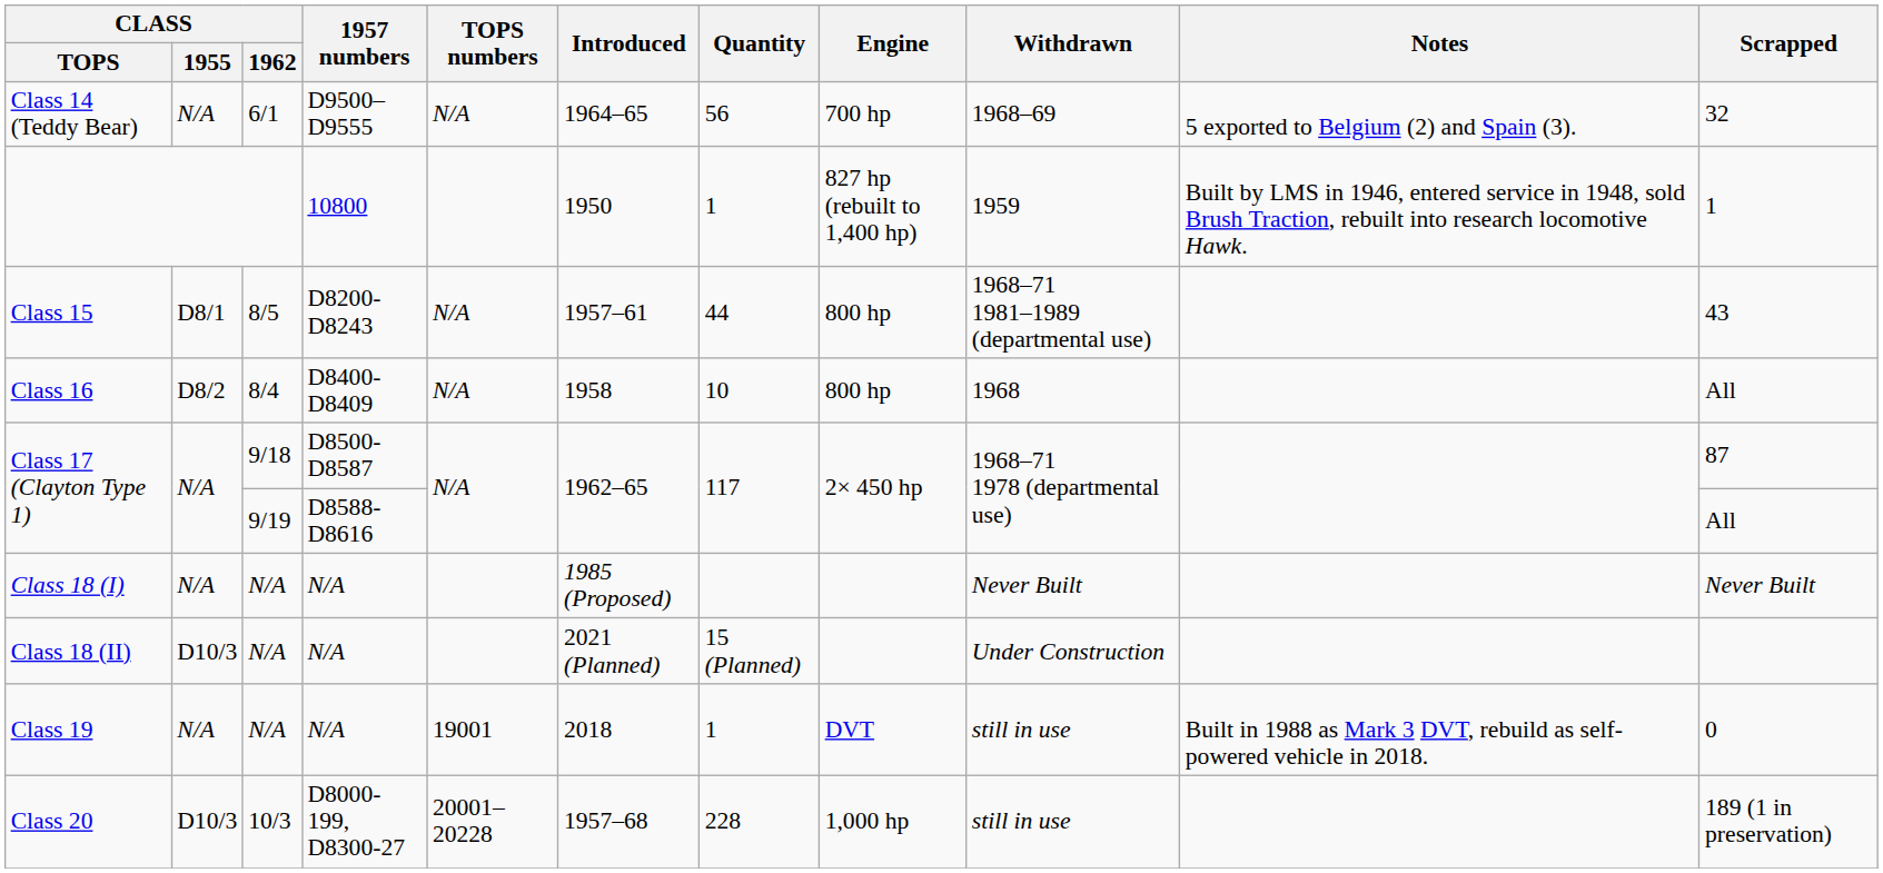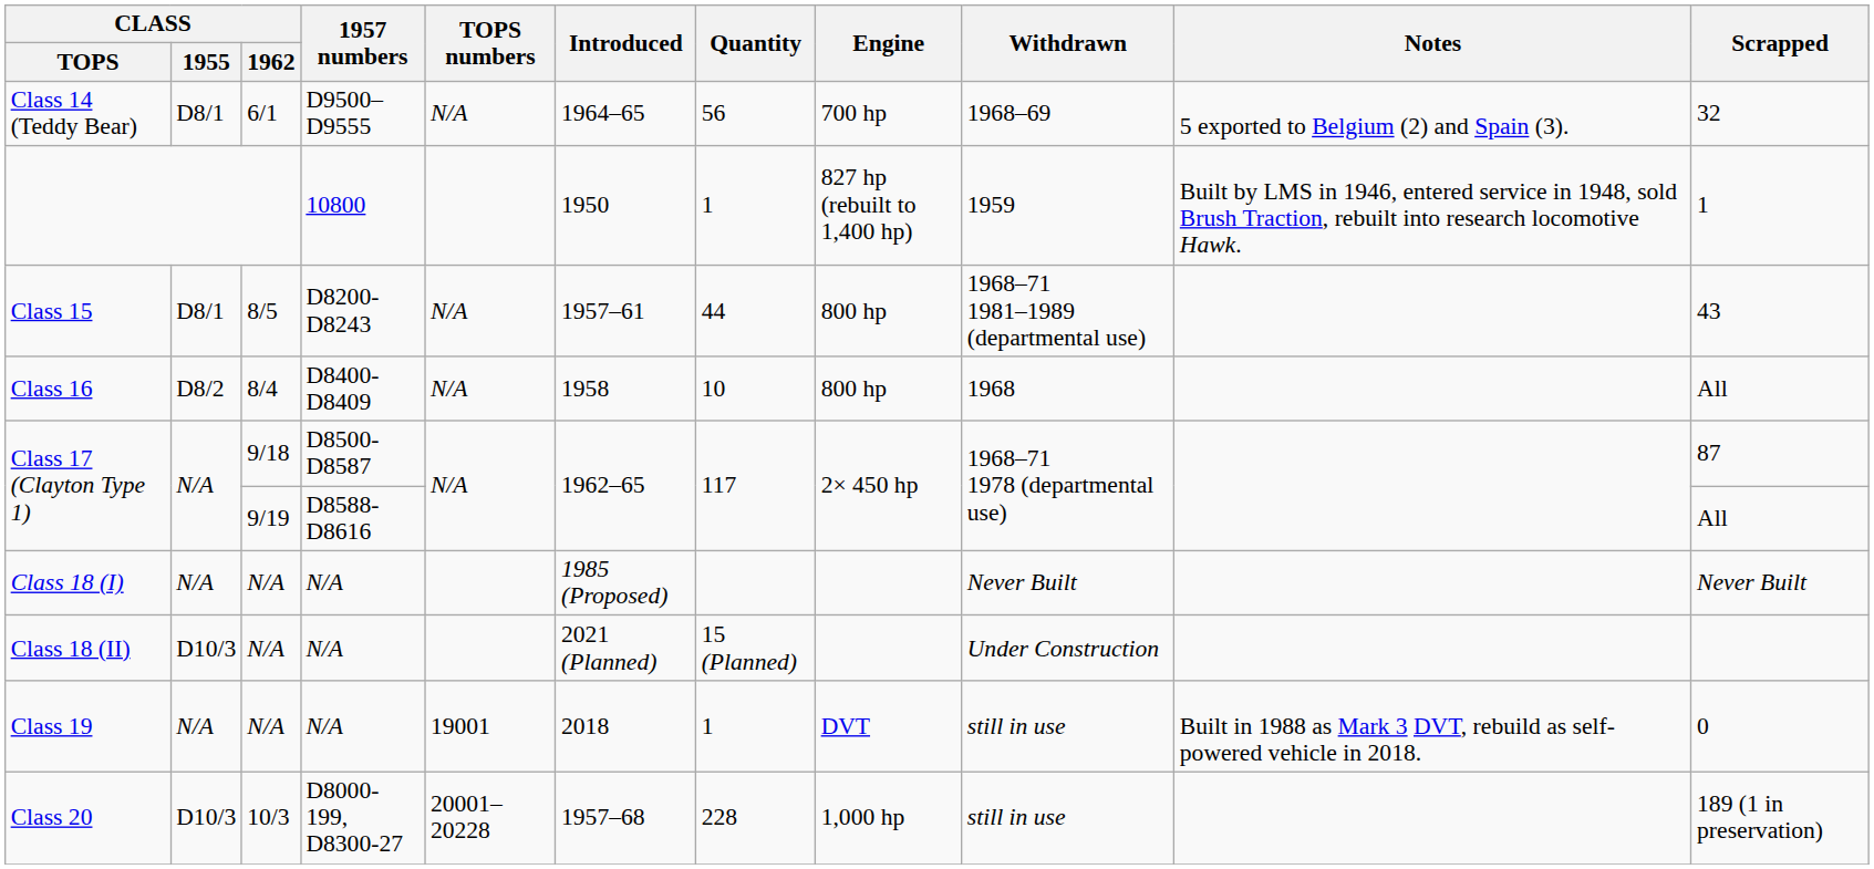Class 14 (Teddy Bear) | CLASS / 1955: N/A -> D8/1
